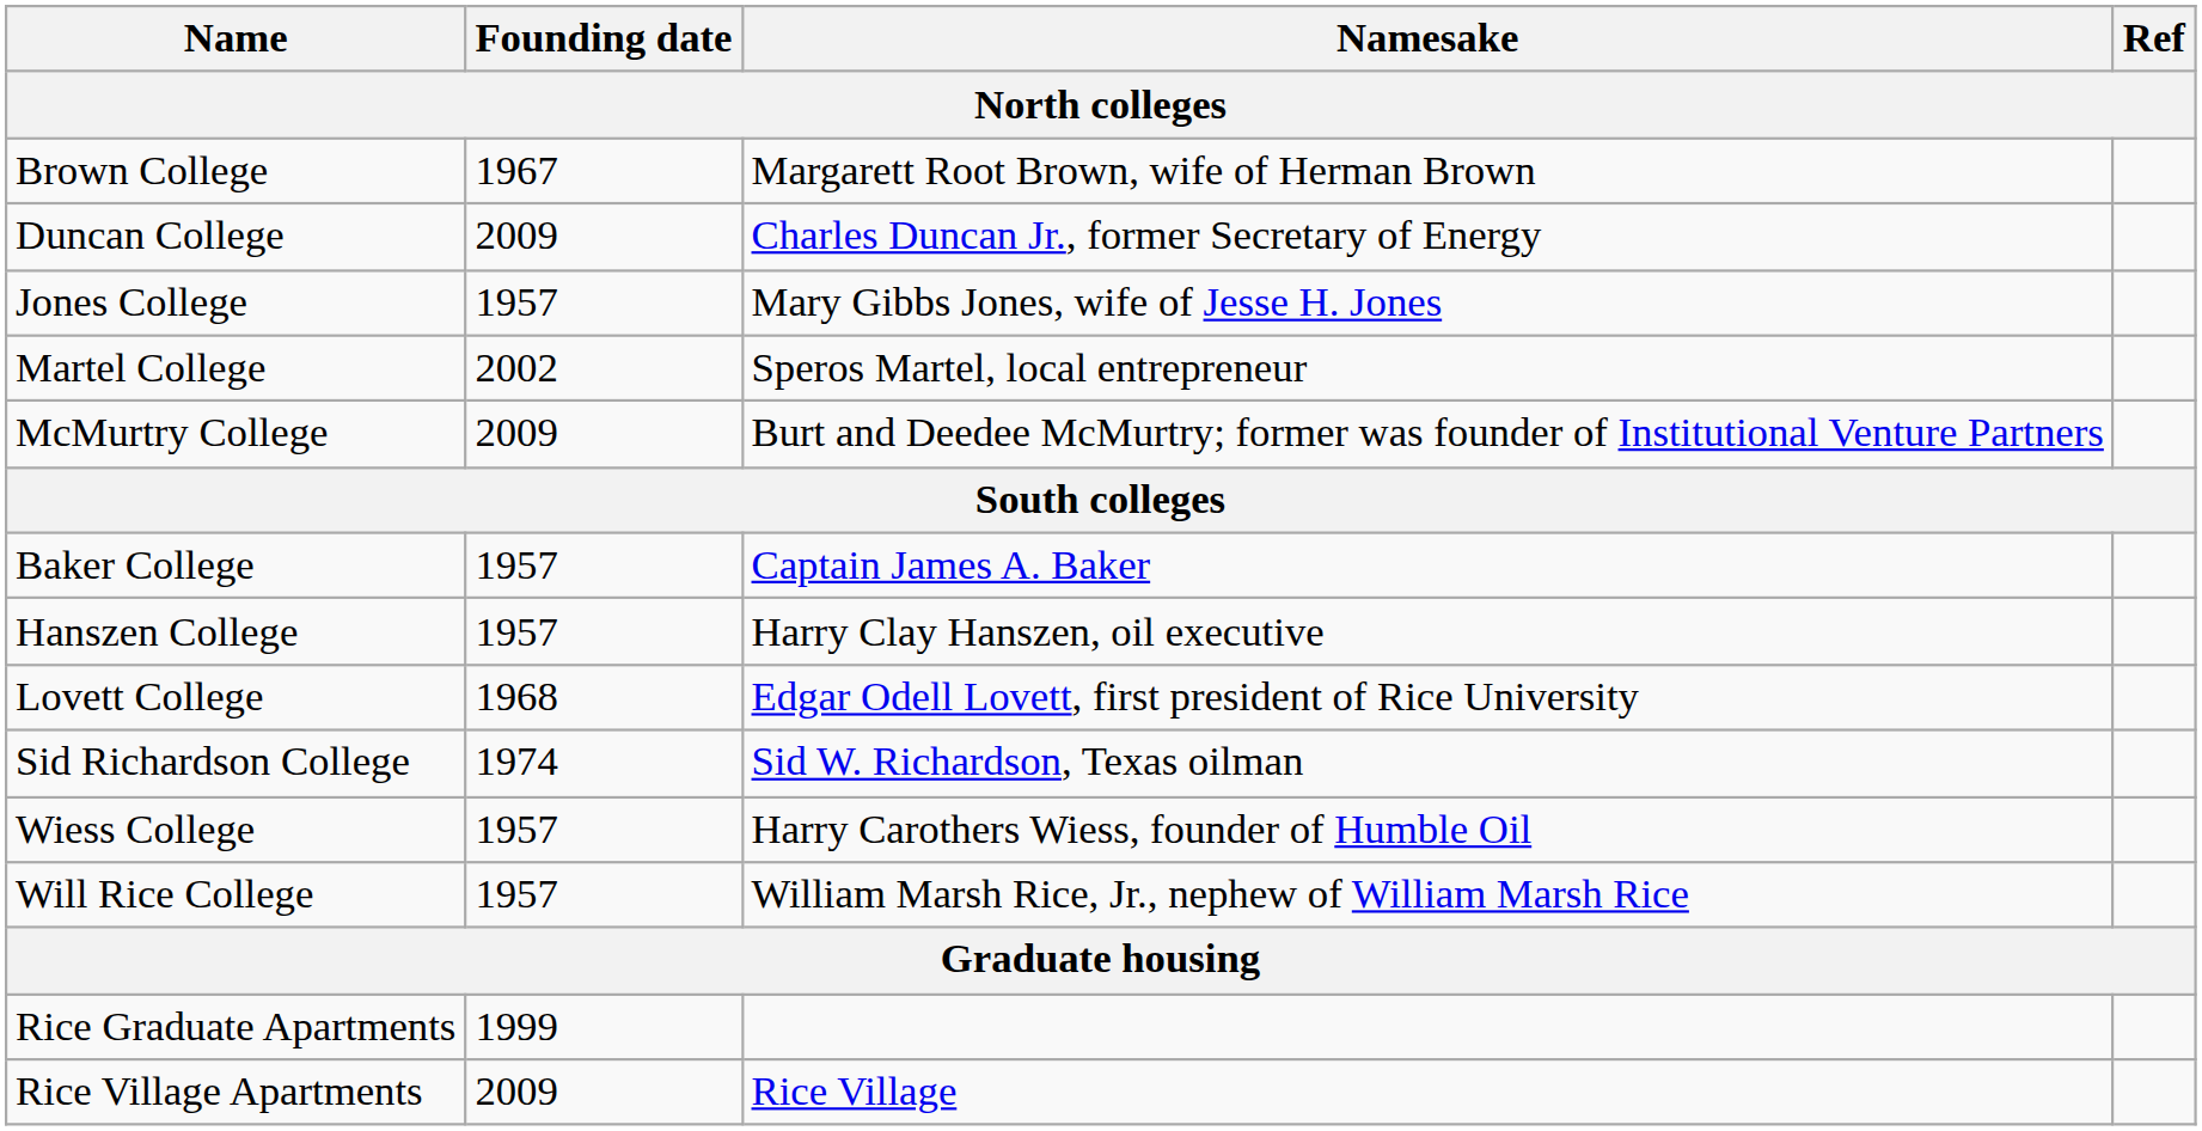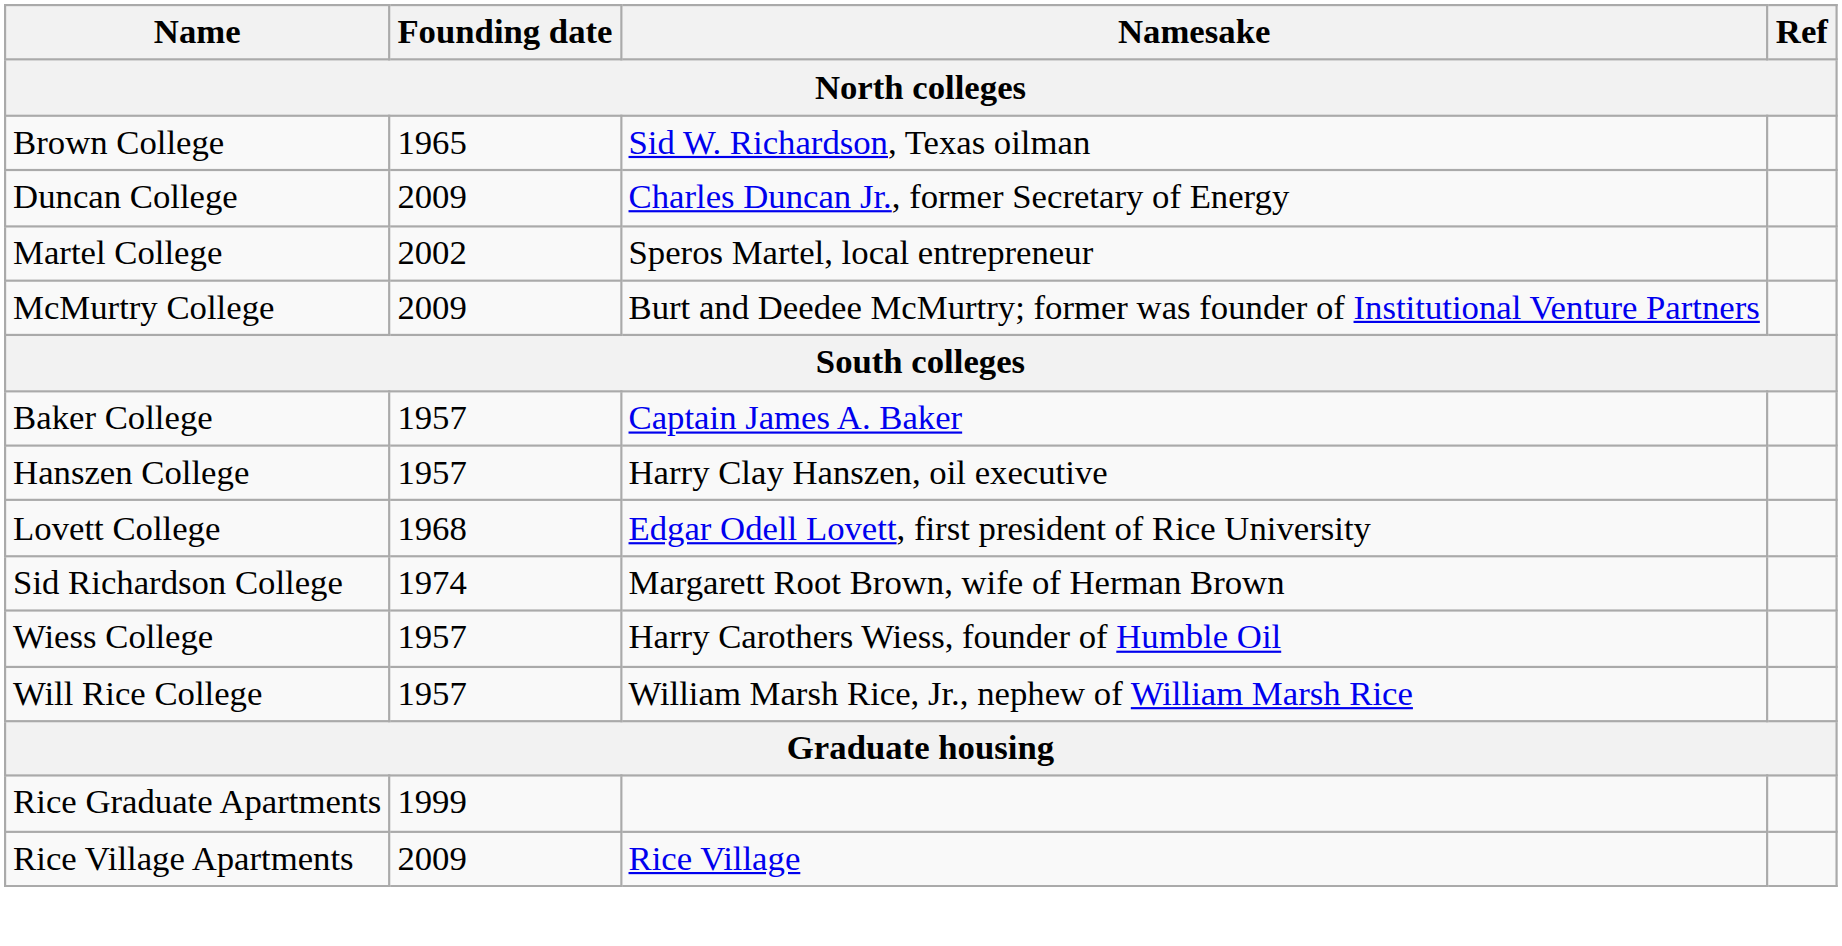Brown College | Founding date: 1967 -> 1965
Brown College | Namesake: Margarett Root Brown, wife of Herman Brown -> Sid W. Richardson, Texas oilman
- row: Jones College | 1957 | Mary Gibbs Jones, wife of Jesse H. Jones
Sid Richardson College | Namesake: Sid W. Richardson, Texas oilman -> Margarett Root Brown, wife of Herman Brown
